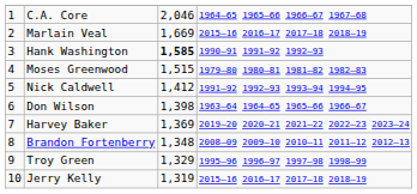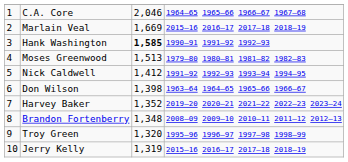Moses Greenwood | column 3: 1,515 -> 1,513
Harvey Baker | column 3: 1,369 -> 1,352
Troy Green | column 3: 1,329 -> 1,320
